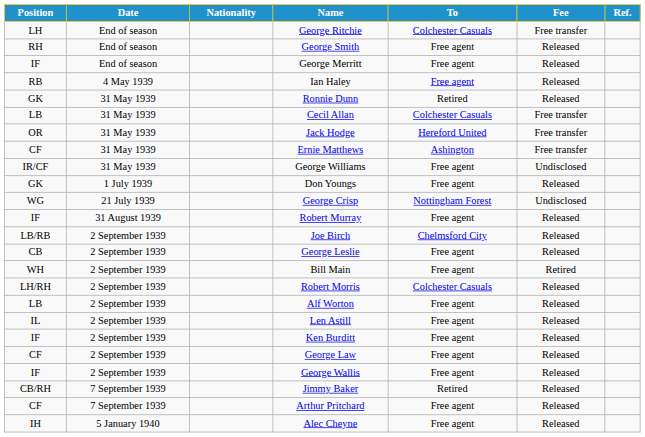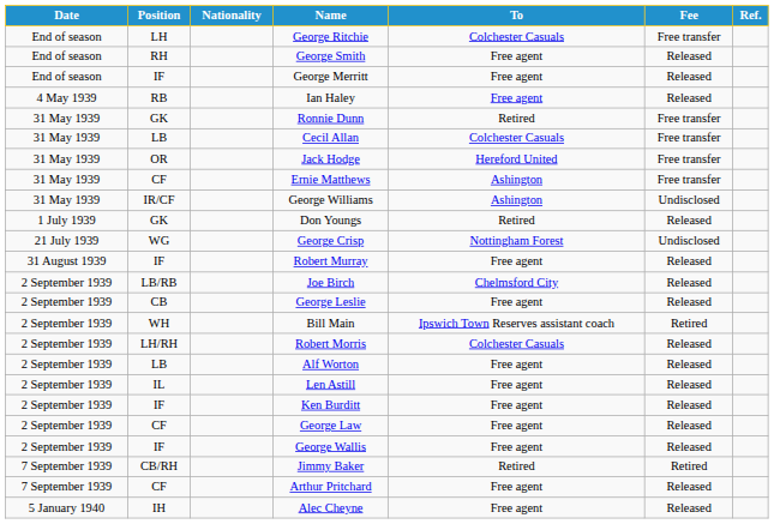columns swapped: Date <-> Position
Ronnie Dunn | Fee: Released -> Free transfer
George Williams | To: Free agent -> Ashington
Don Youngs | To: Free agent -> Retired
Bill Main | To: Free agent -> Ipswich Town Reserves assistant coach
Jimmy Baker | Fee: Released -> Retired
